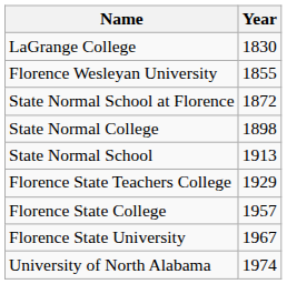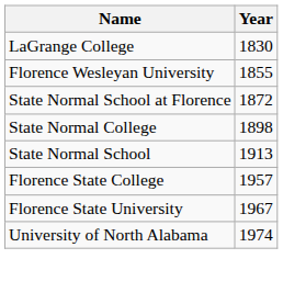- row: Florence State Teachers College | 1929
